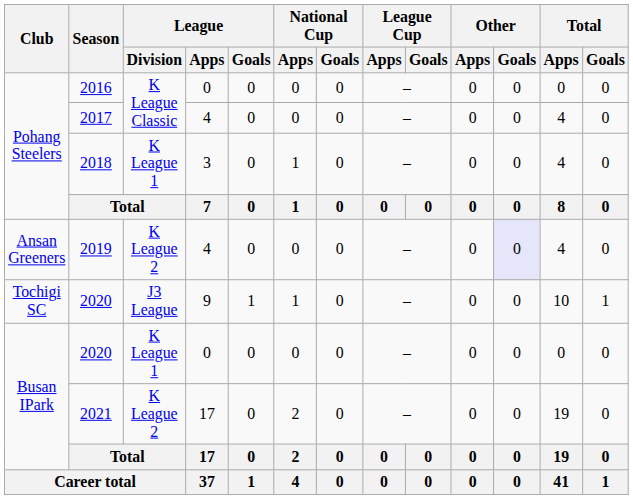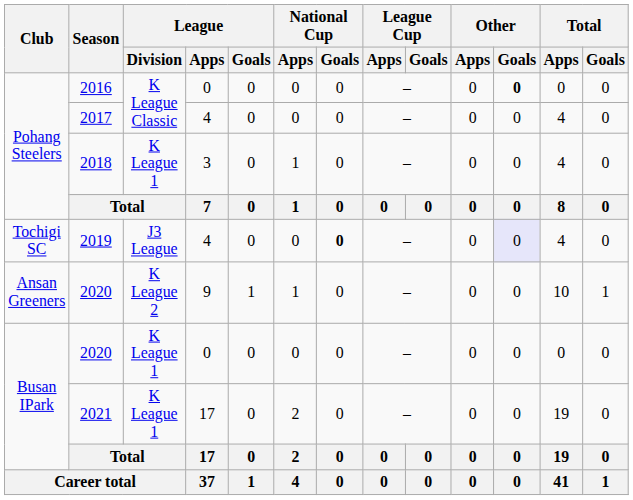2016 | Other / Goals: normal -> bold
2019 | Club: Ansan Greeners -> Tochigi SC
2019 | League / Division: K League 2 -> J3 League
2019 | National Cup / Goals: normal -> bold
2020 / 9 | Club: Tochigi SC -> Ansan Greeners
2020 / 9 | League / Division: J3 League -> K League 2
2021 | League / Division: K League 2 -> K League 1
